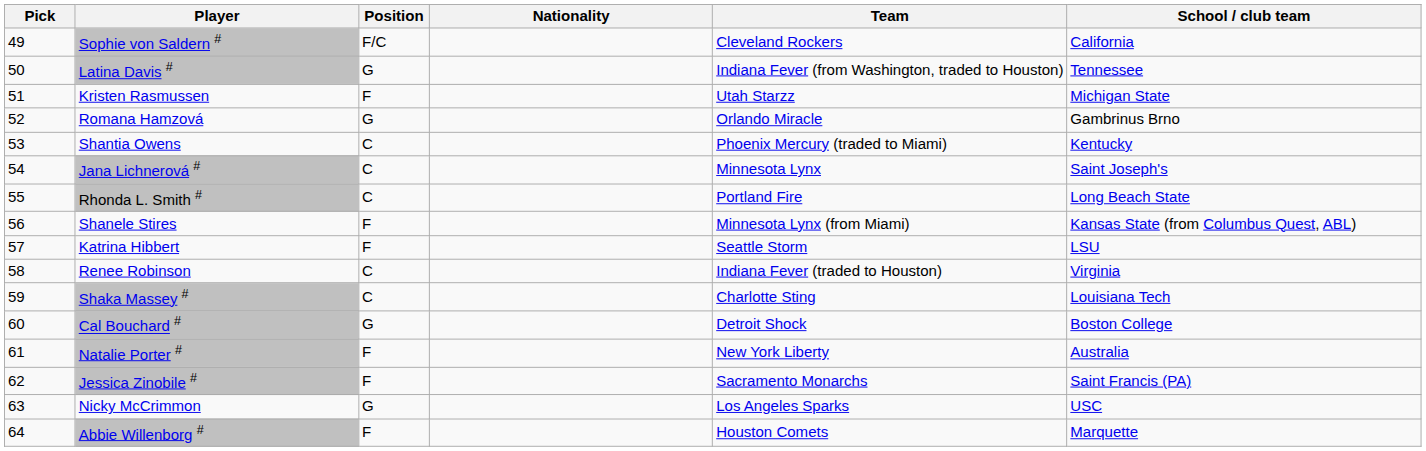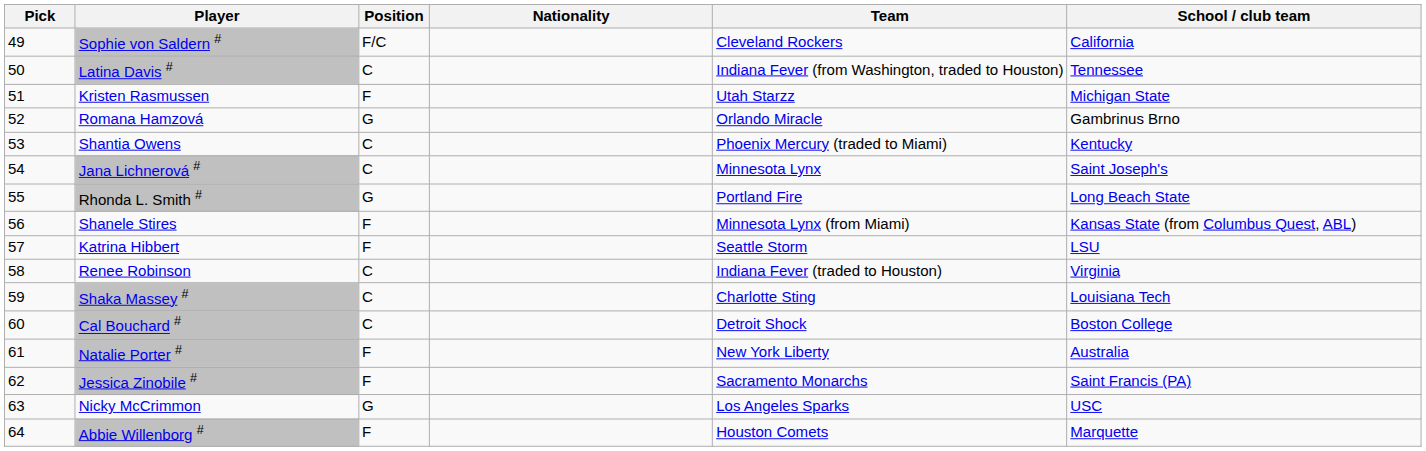Latina Davis # | Position: G -> C
Rhonda L. Smith # | Position: C -> G
Cal Bouchard # | Position: G -> C
